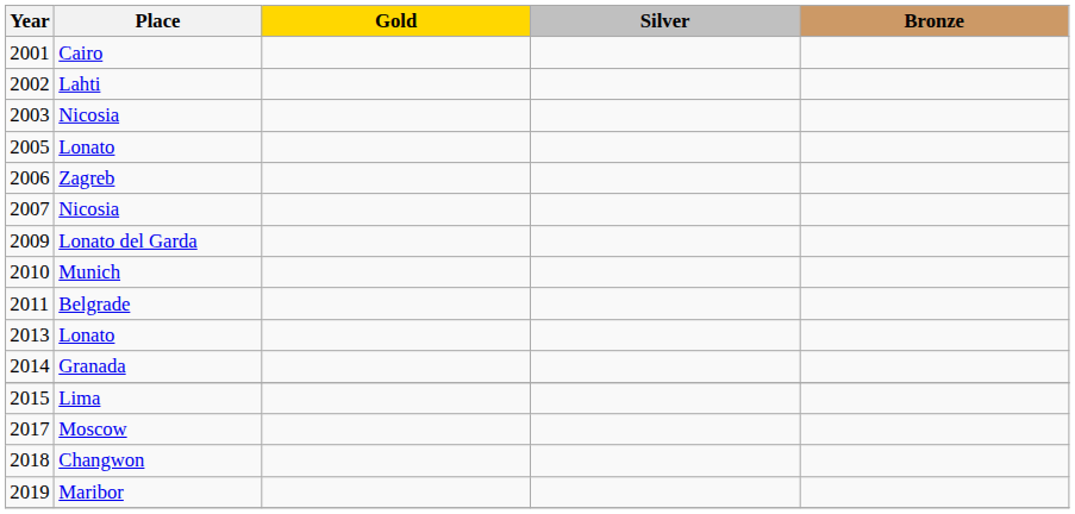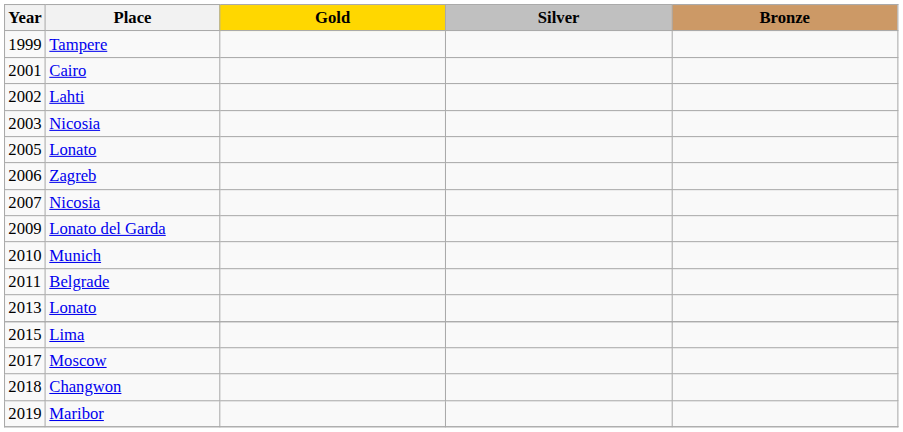+ row: 1999 | Tampere
- row: 2014 | Granada
